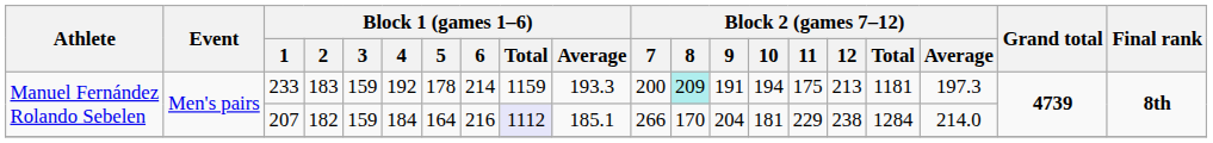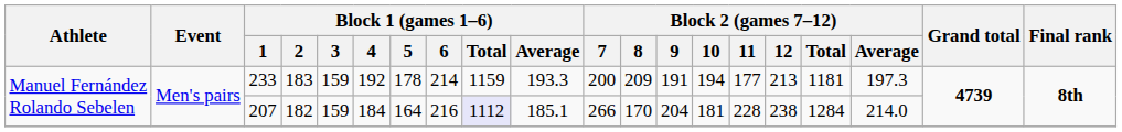233 | Block 2 (games 7–12) / 8: paleturquoise background -> no background
233 | Block 2 (games 7–12) / 11: 175 -> 177
207 | Block 2 (games 7–12) / 11: 229 -> 228
